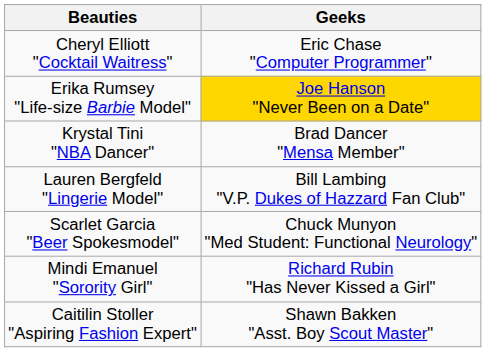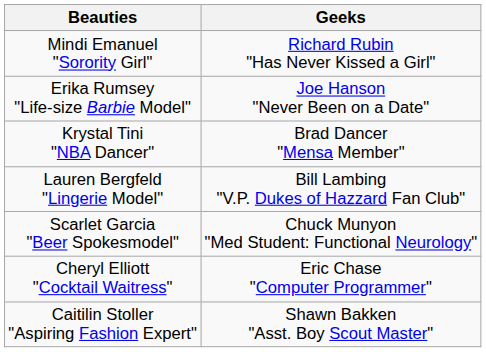rows swapped: Cheryl Elliott "Cocktail Waitress" <-> Mindi Emanuel "Sorority Girl"
Erika Rumsey "Life-size Barbie Model" | Geeks: gold background -> no background
